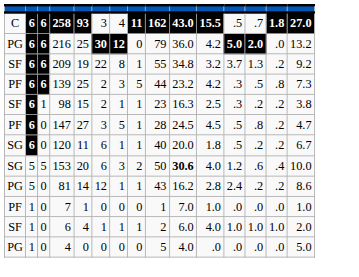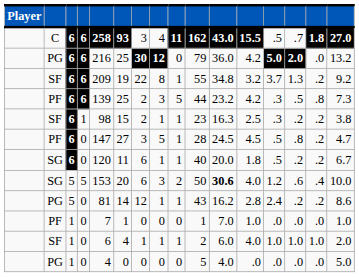+ column: Player
